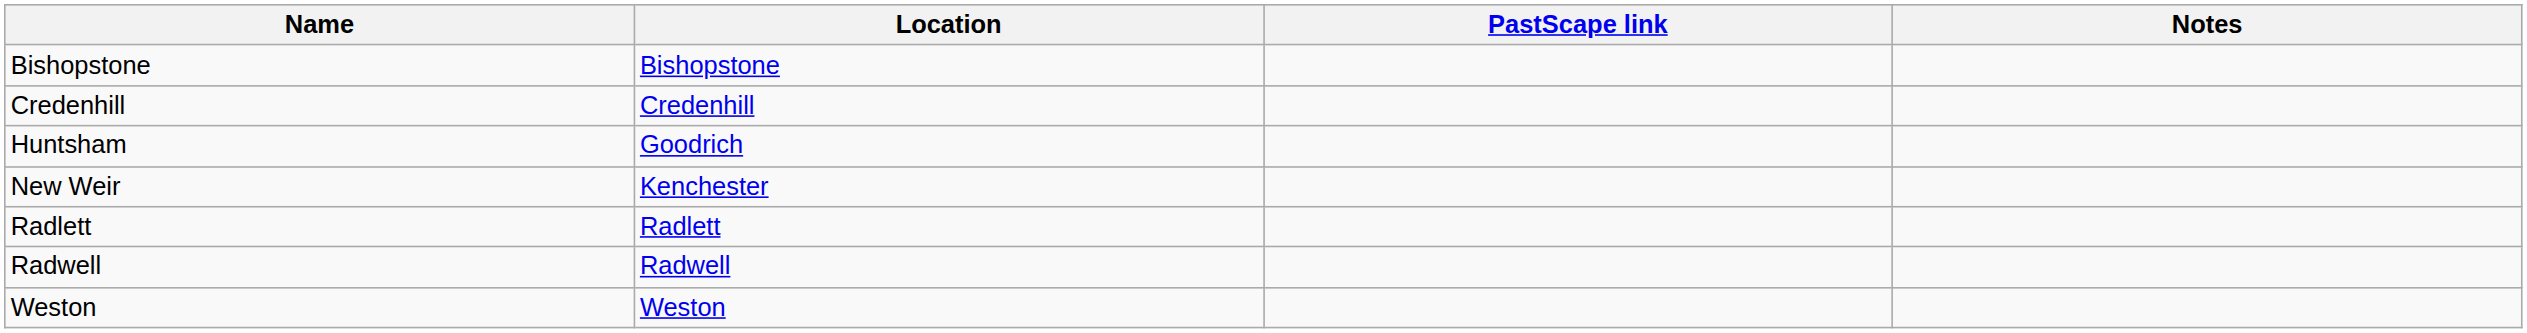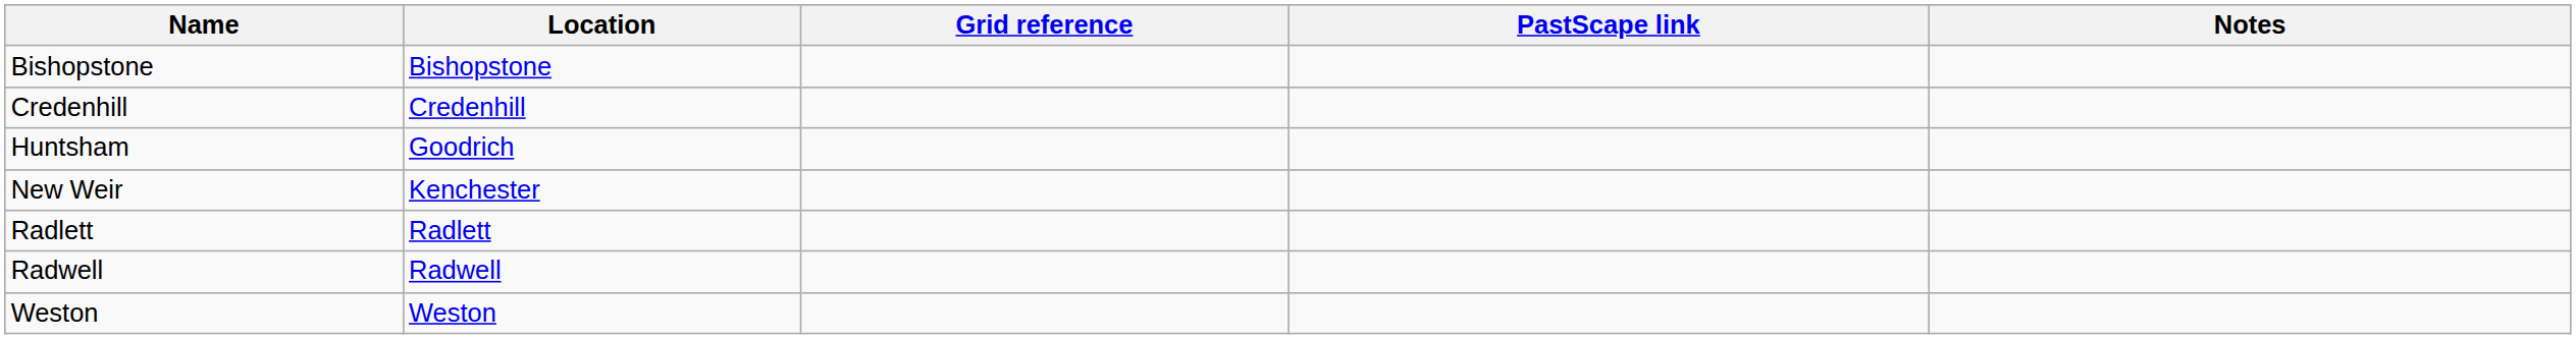+ column: Grid reference
